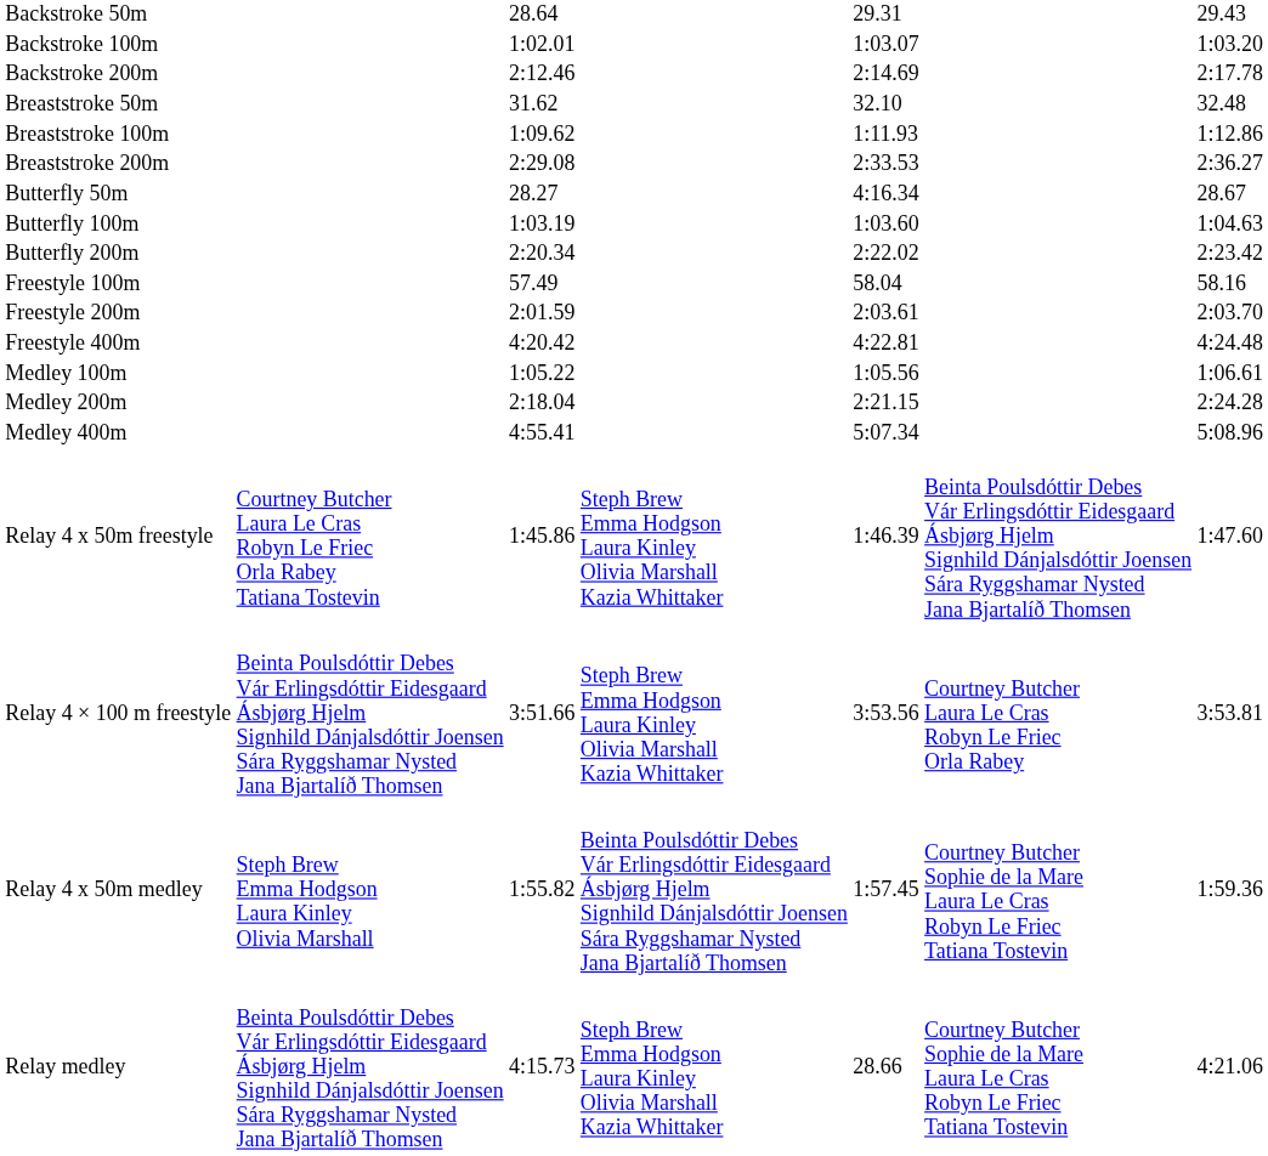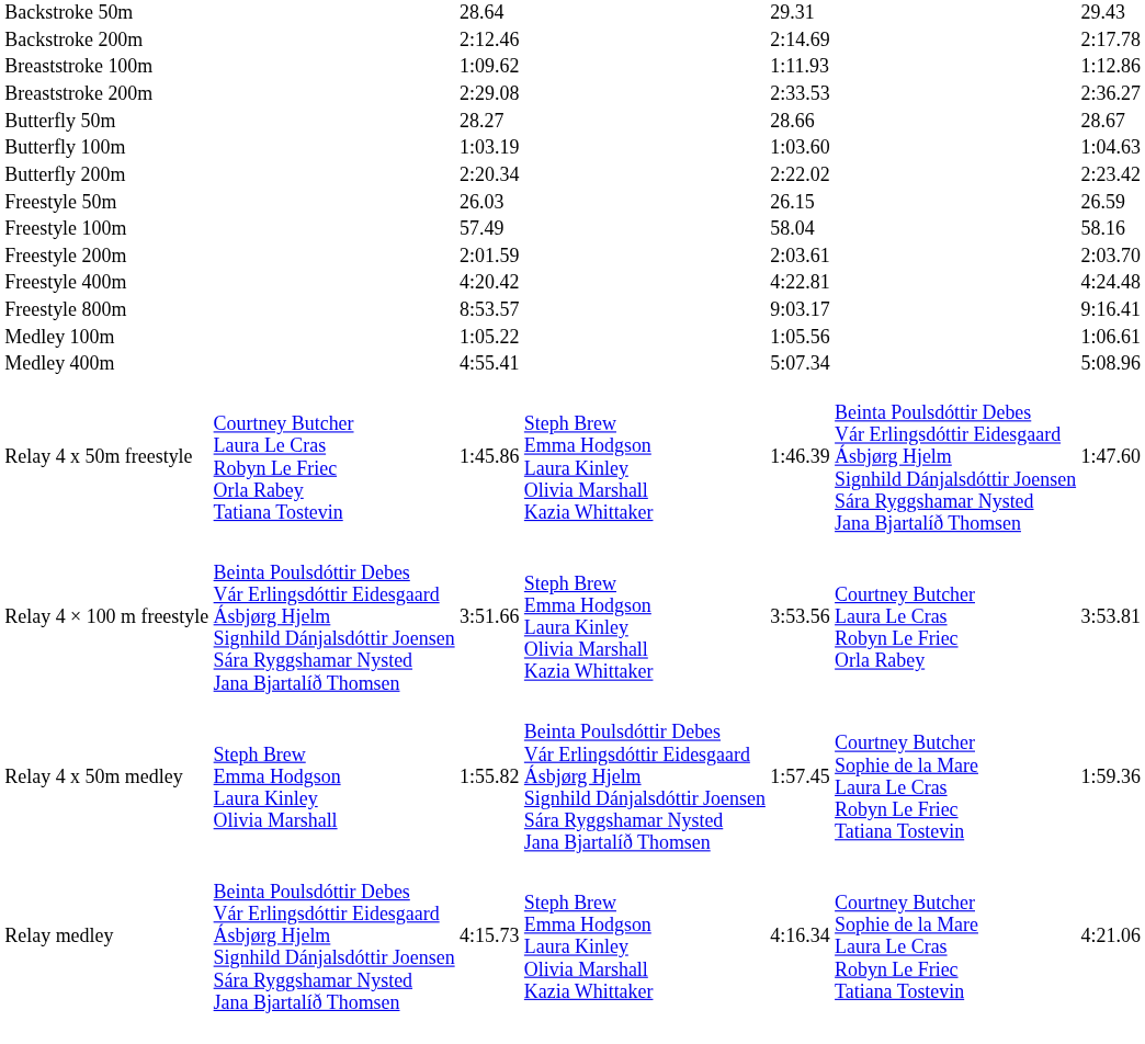- row: Backstroke 100m | 1:02.01 | 1:03.07 | 1:03.20
- row: Breaststroke 50m | 31.62 | 32.10 | 32.48
Butterfly 50m | column 5: 4:16.34 -> 28.66
+ row: Freestyle 50m | 26.03 | 26.15 | 26.59
+ row: Freestyle 800m | 8:53.57 | 9:03.17 | 9:16.41
- row: Medley 200m | 2:18.04 | 2:21.15 | 2:24.28
Relay medley | column 5: 28.66 -> 4:16.34
